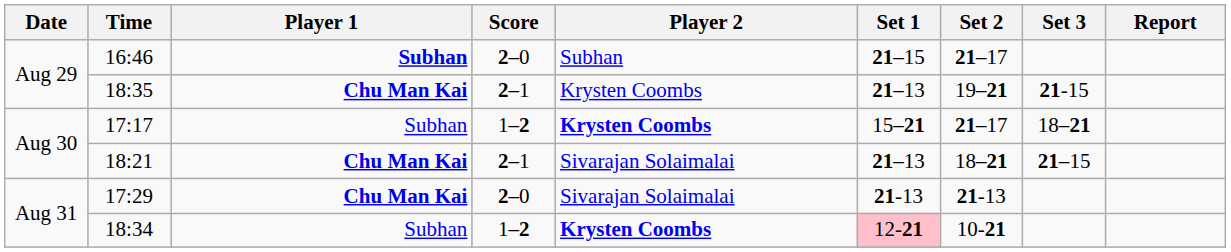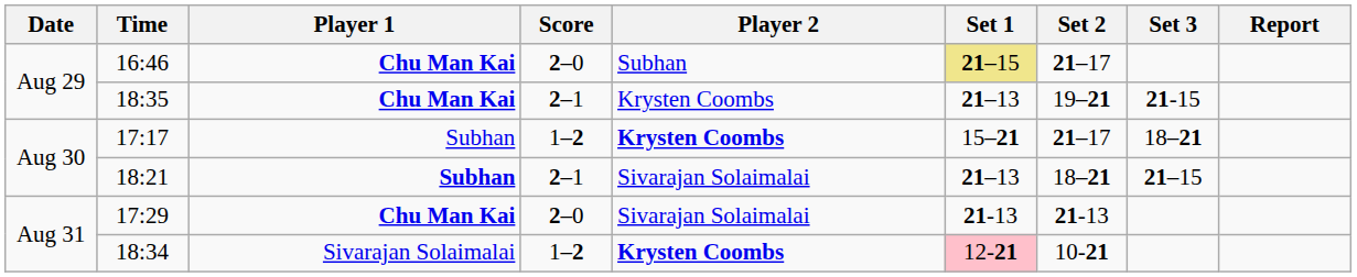16:46 | Player 1: Subhan -> Chu Man Kai
16:46 | Set 1: no background -> khaki background
18:21 | Player 1: Chu Man Kai -> Subhan
18:34 | Player 1: Subhan -> Sivarajan Solaimalai
